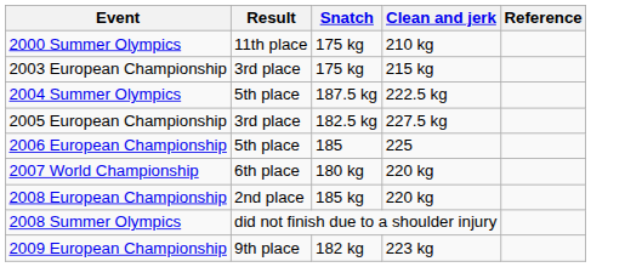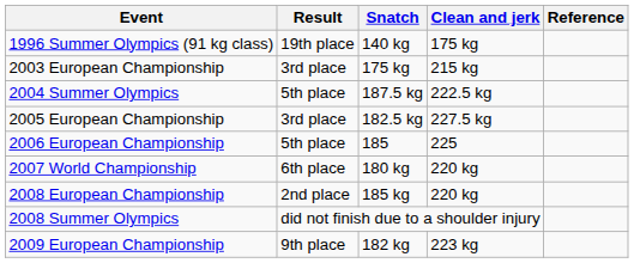+ row: 1996 Summer Olympics (91 kg class) | 19th place | 140 kg | 175 kg
- row: 2000 Summer Olympics | 11th place | 175 kg | 210 kg
